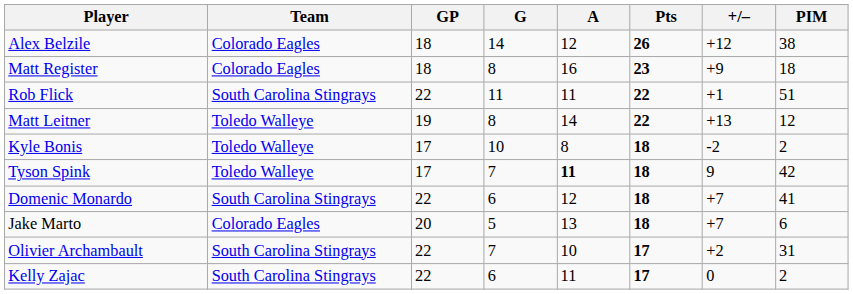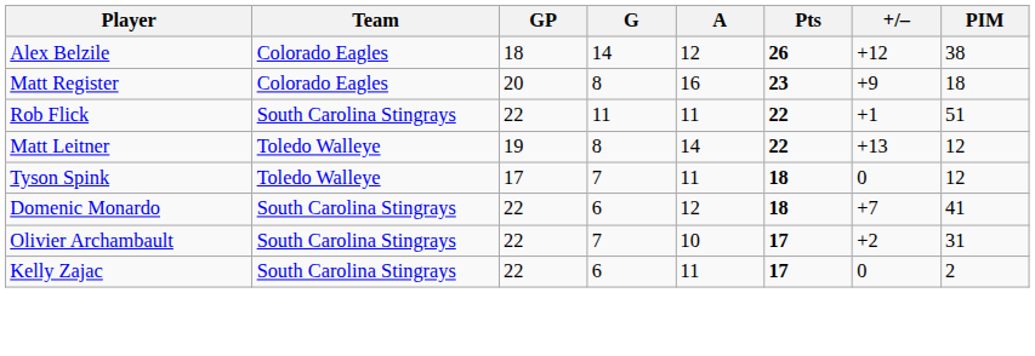Matt Register | GP: 18 -> 20
- row: Kyle Bonis | Toledo Walleye | 17 | 10 | 8 | 18 | -2 | 2
Tyson Spink | A: bold -> normal
Tyson Spink | +/–: 9 -> 0
Tyson Spink | PIM: 42 -> 12
- row: Jake Marto | Colorado Eagles | 20 | 5 | 13 | 18 | +7 | 6
